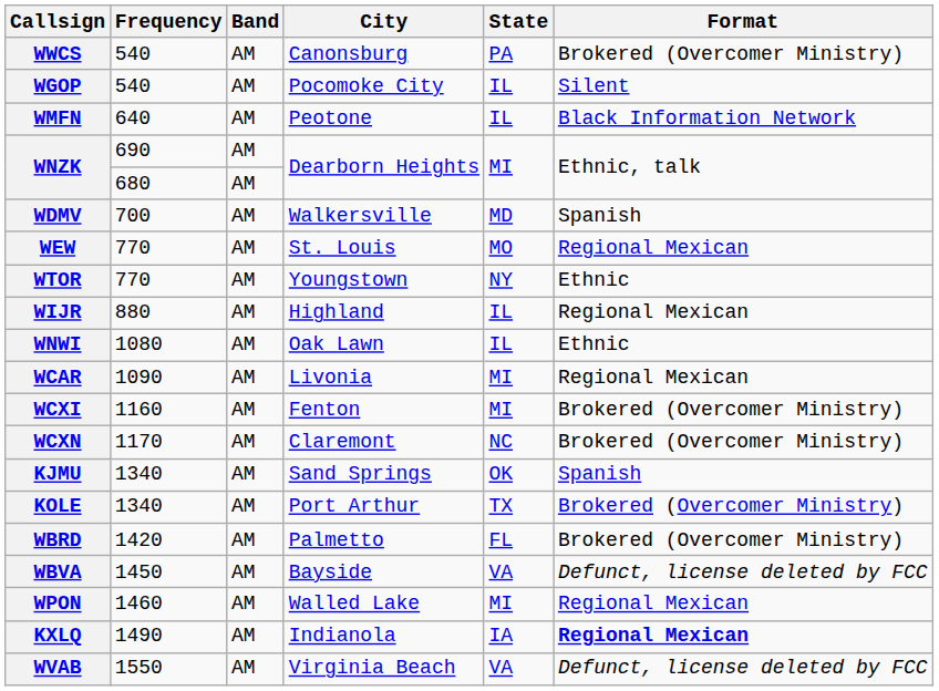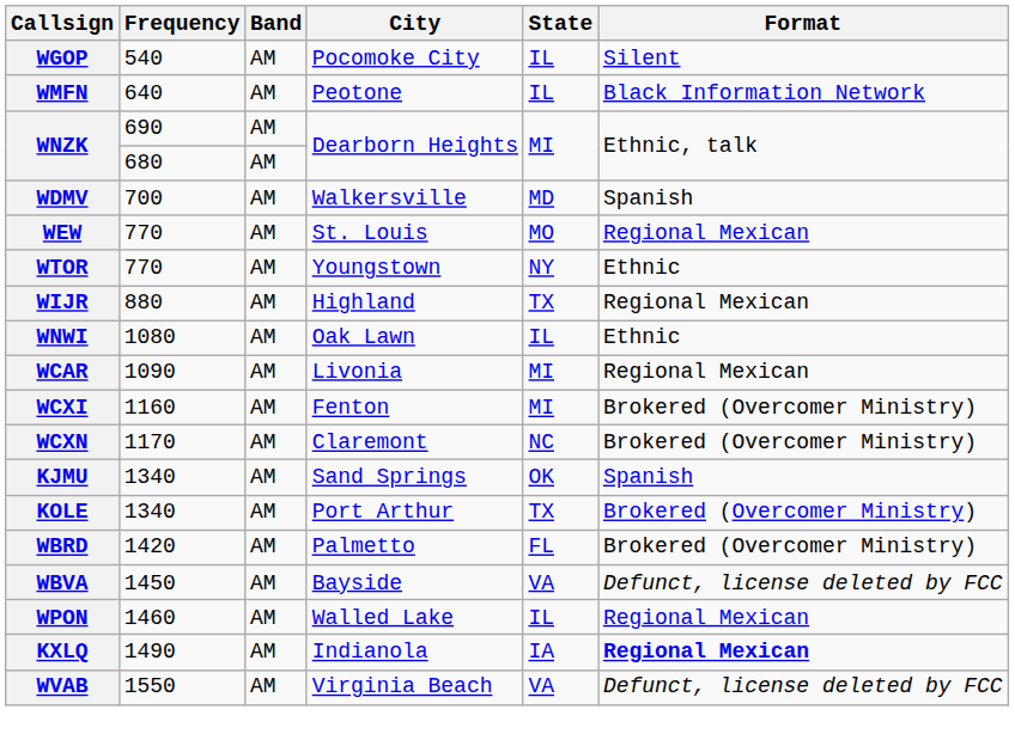- row: WWCS | 540 | AM | Canonsburg | PA | Brokered (Overcomer Ministry)
WIJR | State: IL -> TX
WPON | State: MI -> IL
